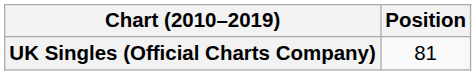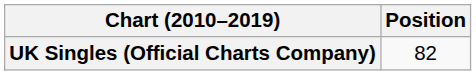UK Singles (Official Charts Company) | Position: 81 -> 82
